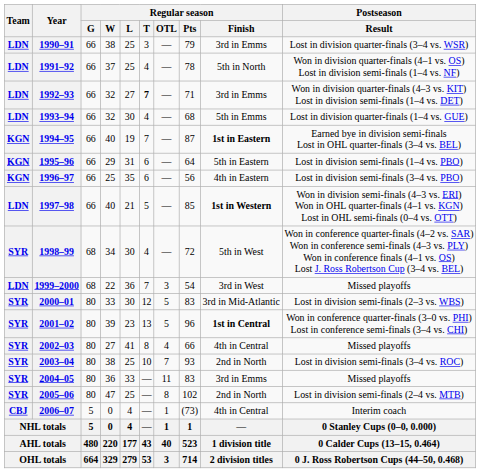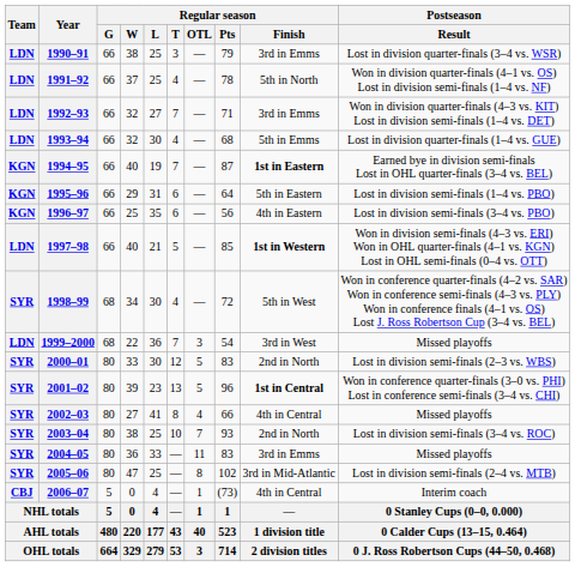1992–93 | Regular season / T: bold -> normal
2000–01 | Regular season / Finish: 3rd in Mid-Atlantic -> 2nd in North
2005–06 | Regular season / Finish: 2nd in North -> 3rd in Mid-Atlantic
